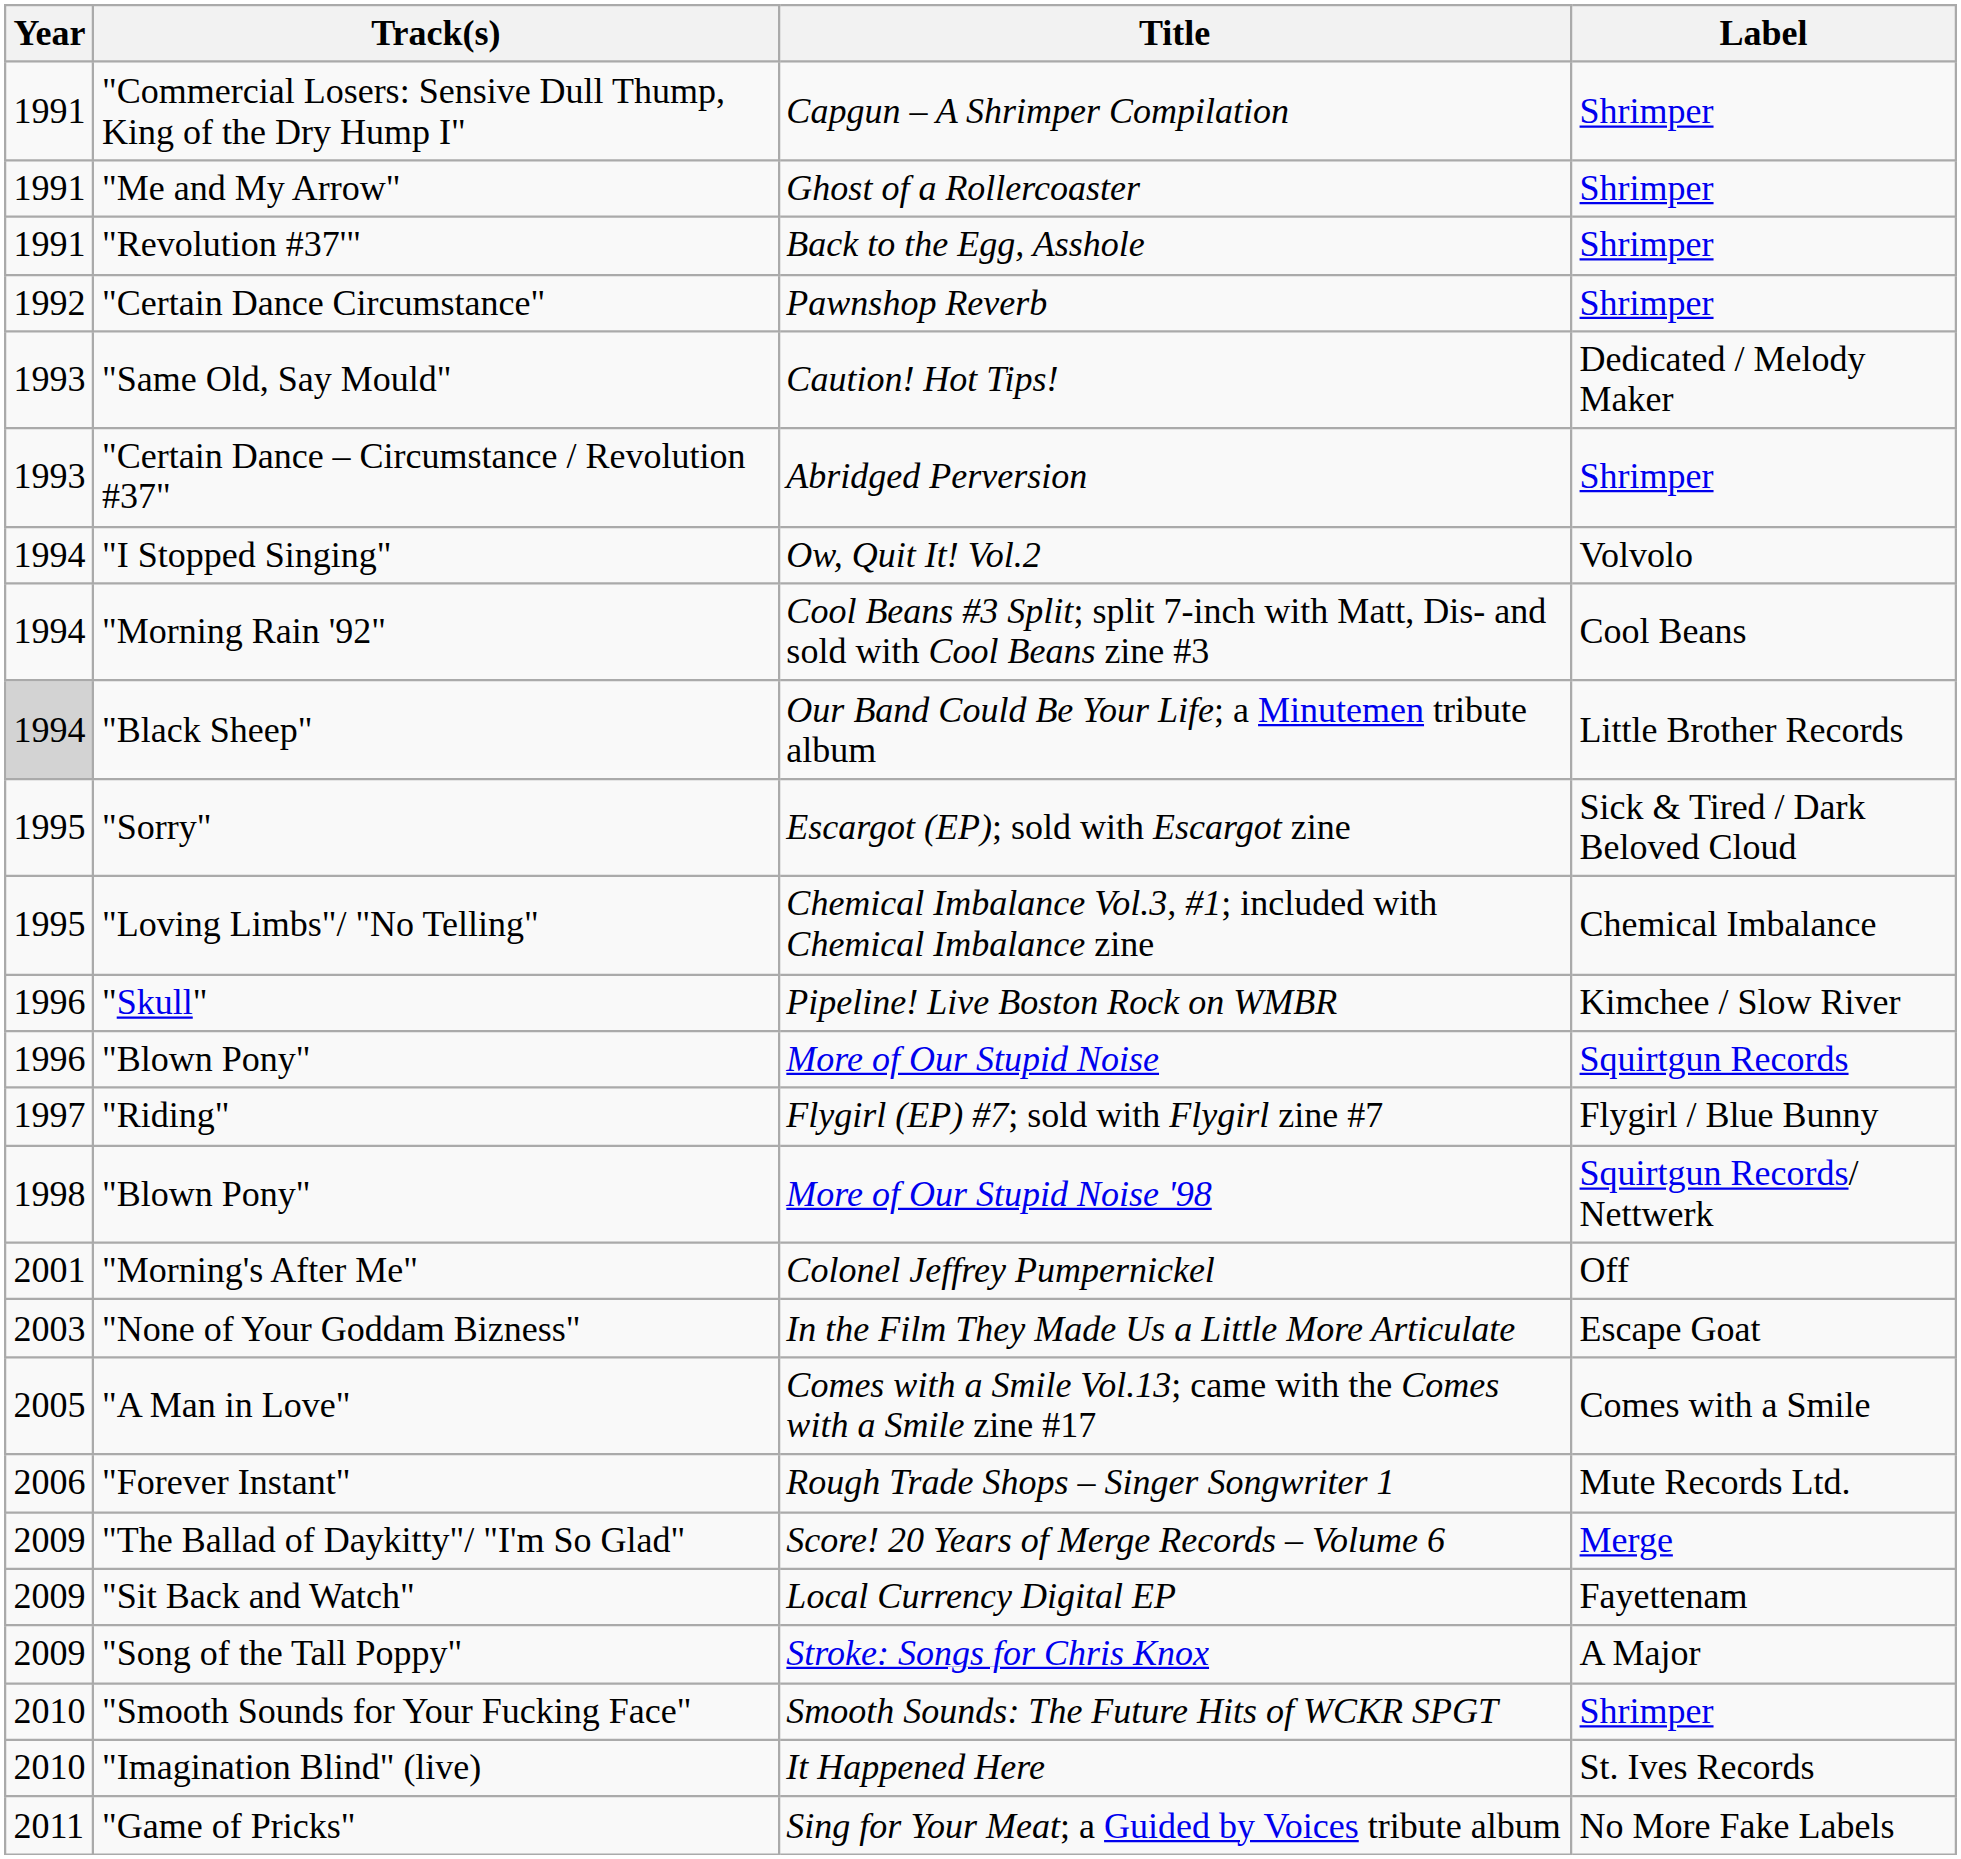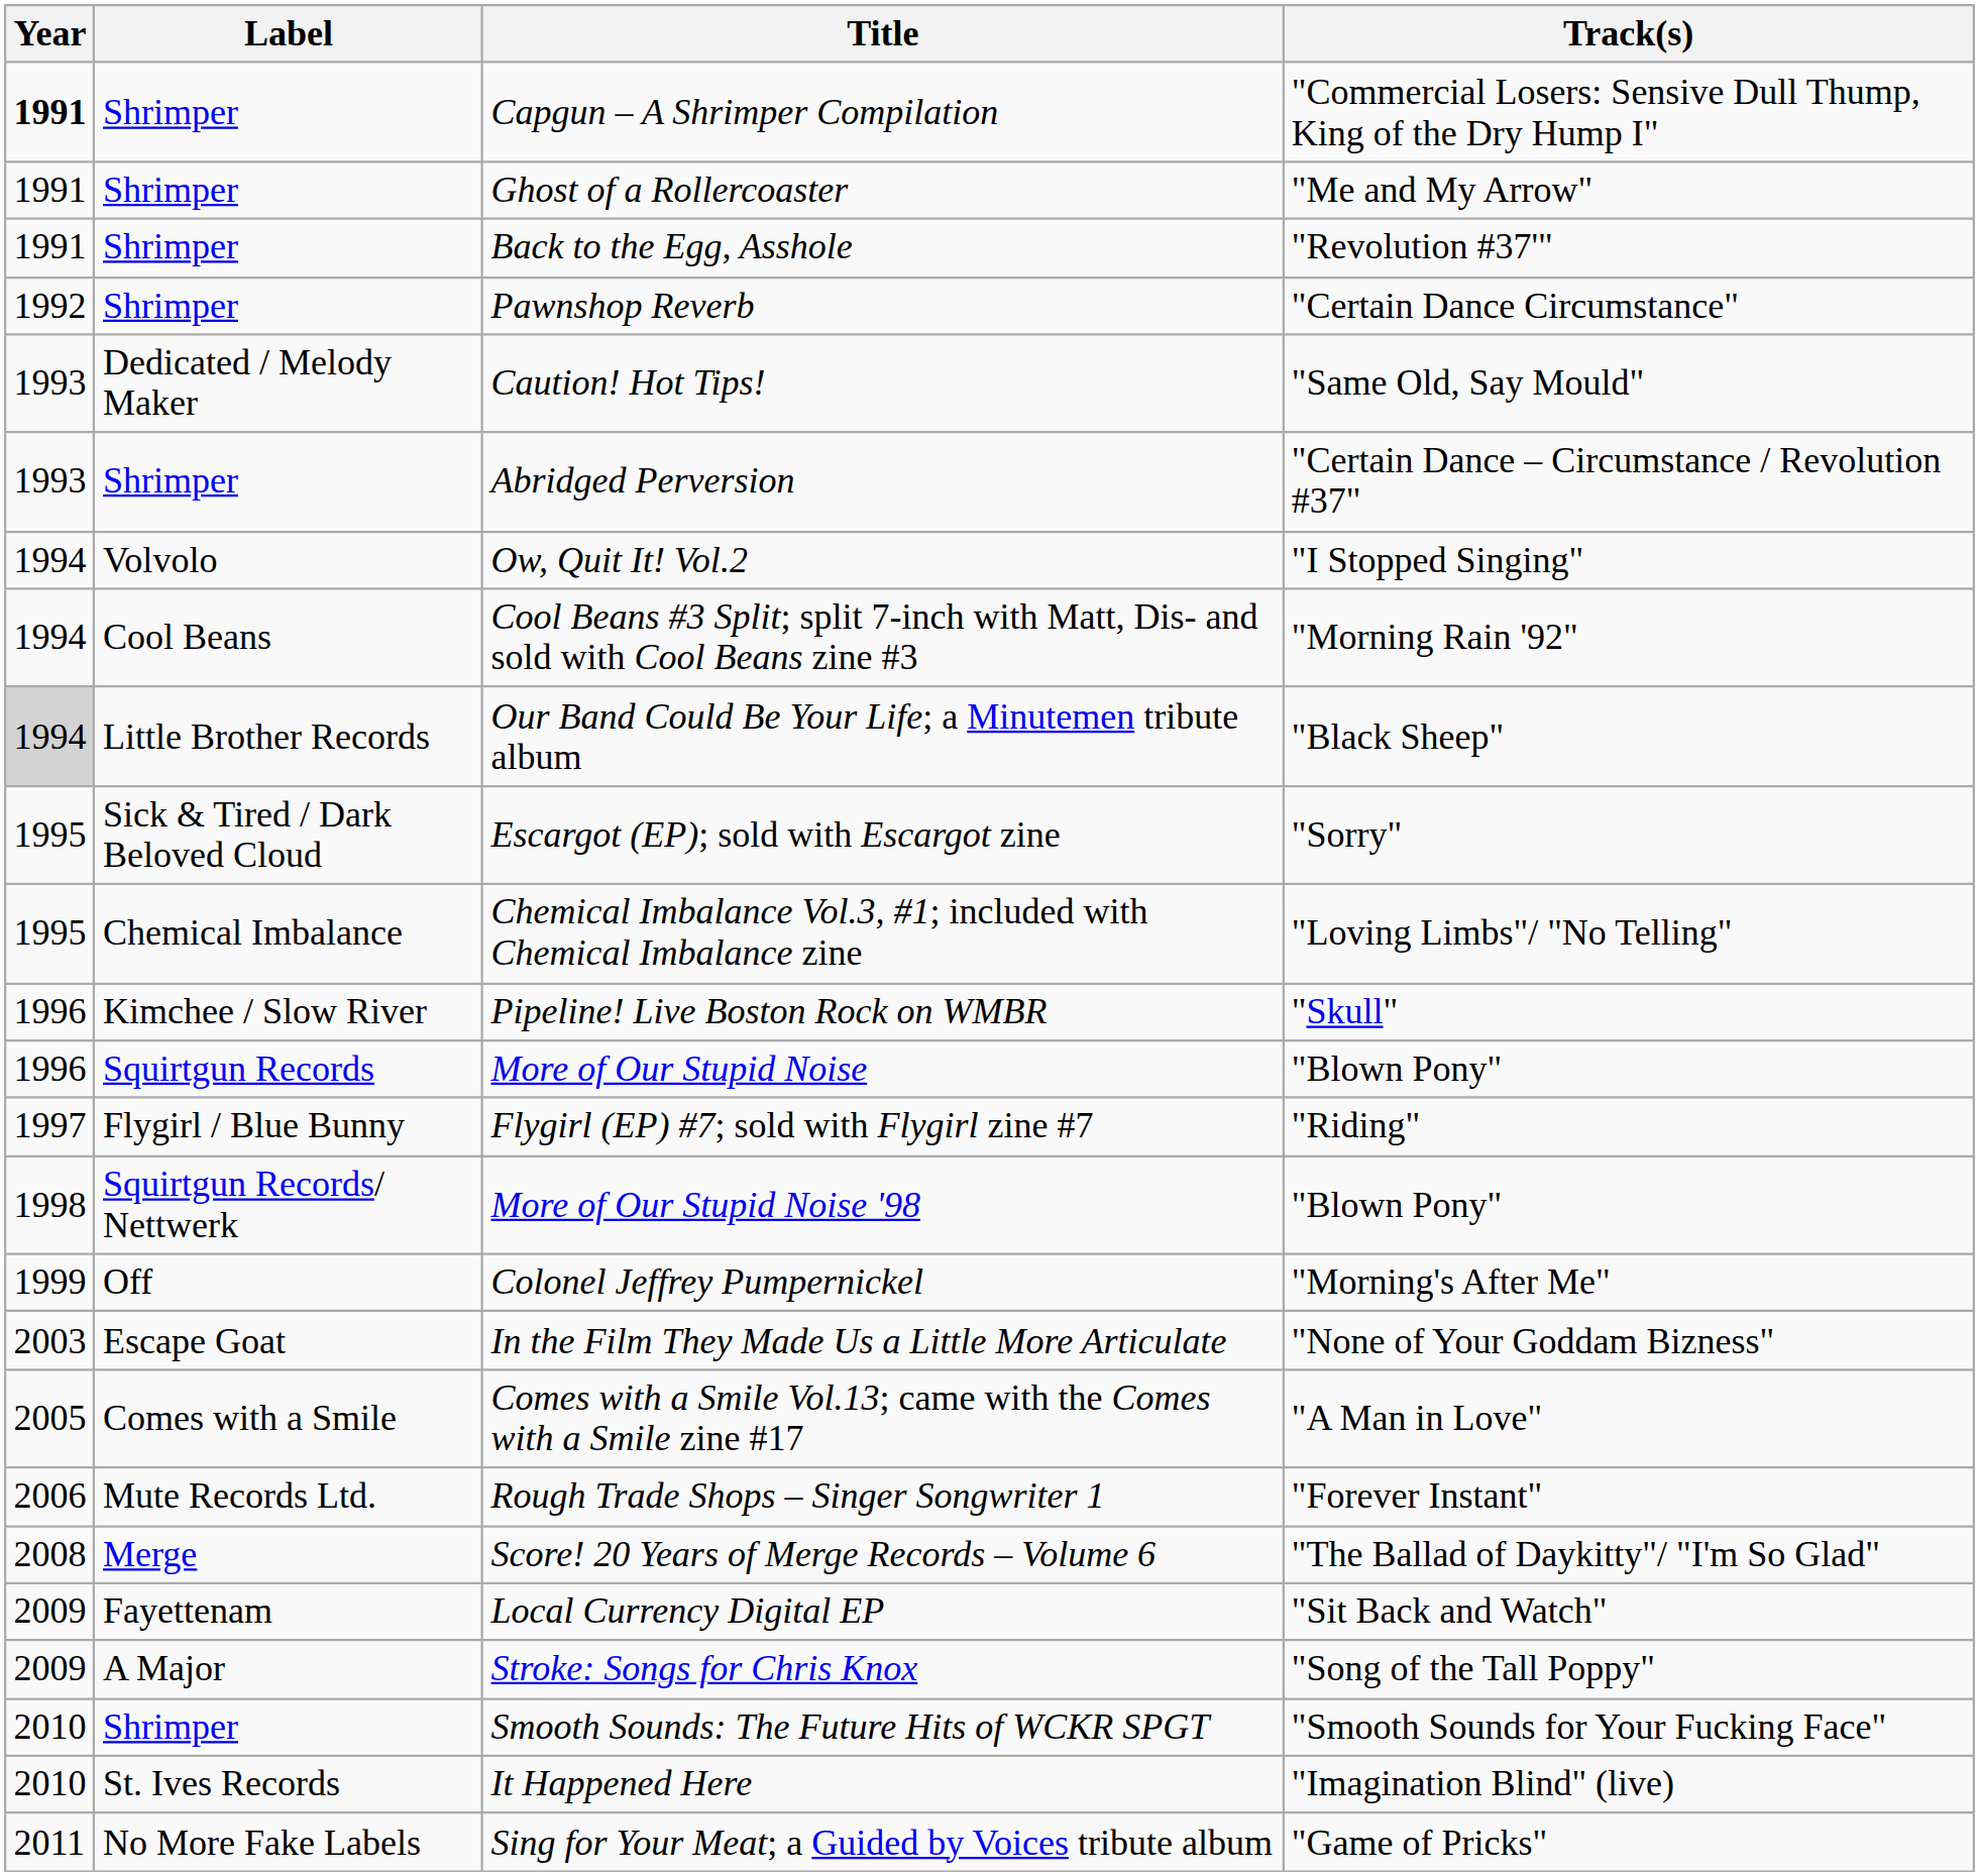columns swapped: Track(s) <-> Label
Capgun – A Shrimper Compilation | Year: normal -> bold
Colonel Jeffrey Pumpernickel | Year: 2001 -> 1999
Score! 20 Years of Merge Records – Volume 6 | Year: 2009 -> 2008
